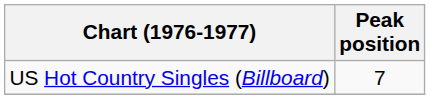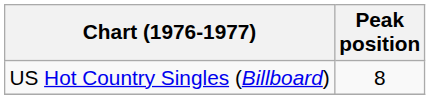US Hot Country Singles (Billboard) | Peak position: 7 -> 8
